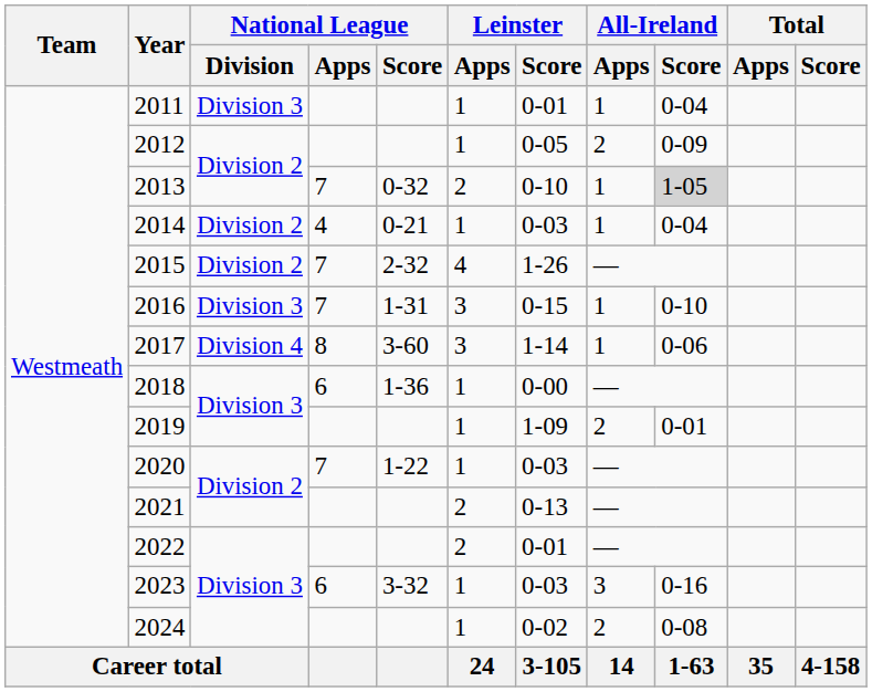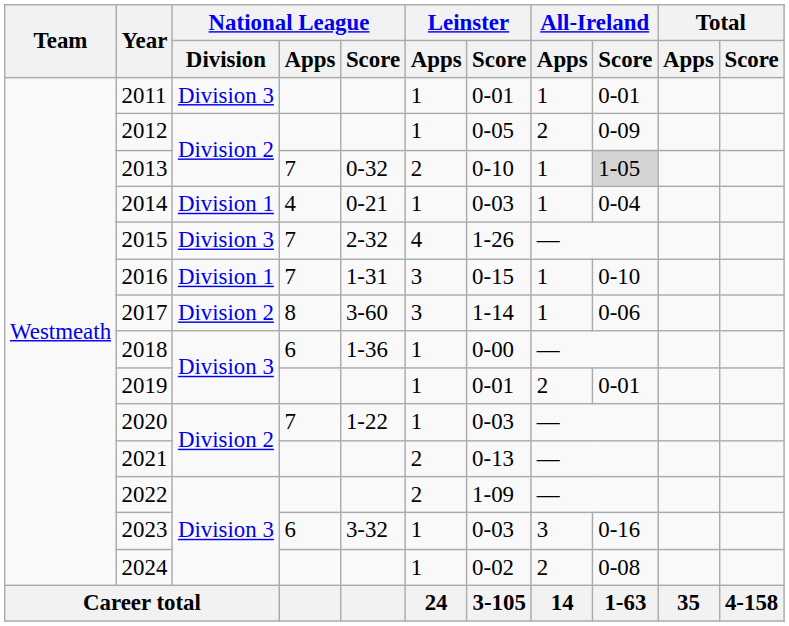2011 | All-Ireland / Score: 0-04 -> 0-01
2014 | National League / Division: Division 2 -> Division 1
2015 | National League / Division: Division 2 -> Division 3
2016 | National League / Division: Division 3 -> Division 1
2017 | National League / Division: Division 4 -> Division 2
2019 | Leinster / Score: 1-09 -> 0-01
2022 | Leinster / Score: 0-01 -> 1-09
